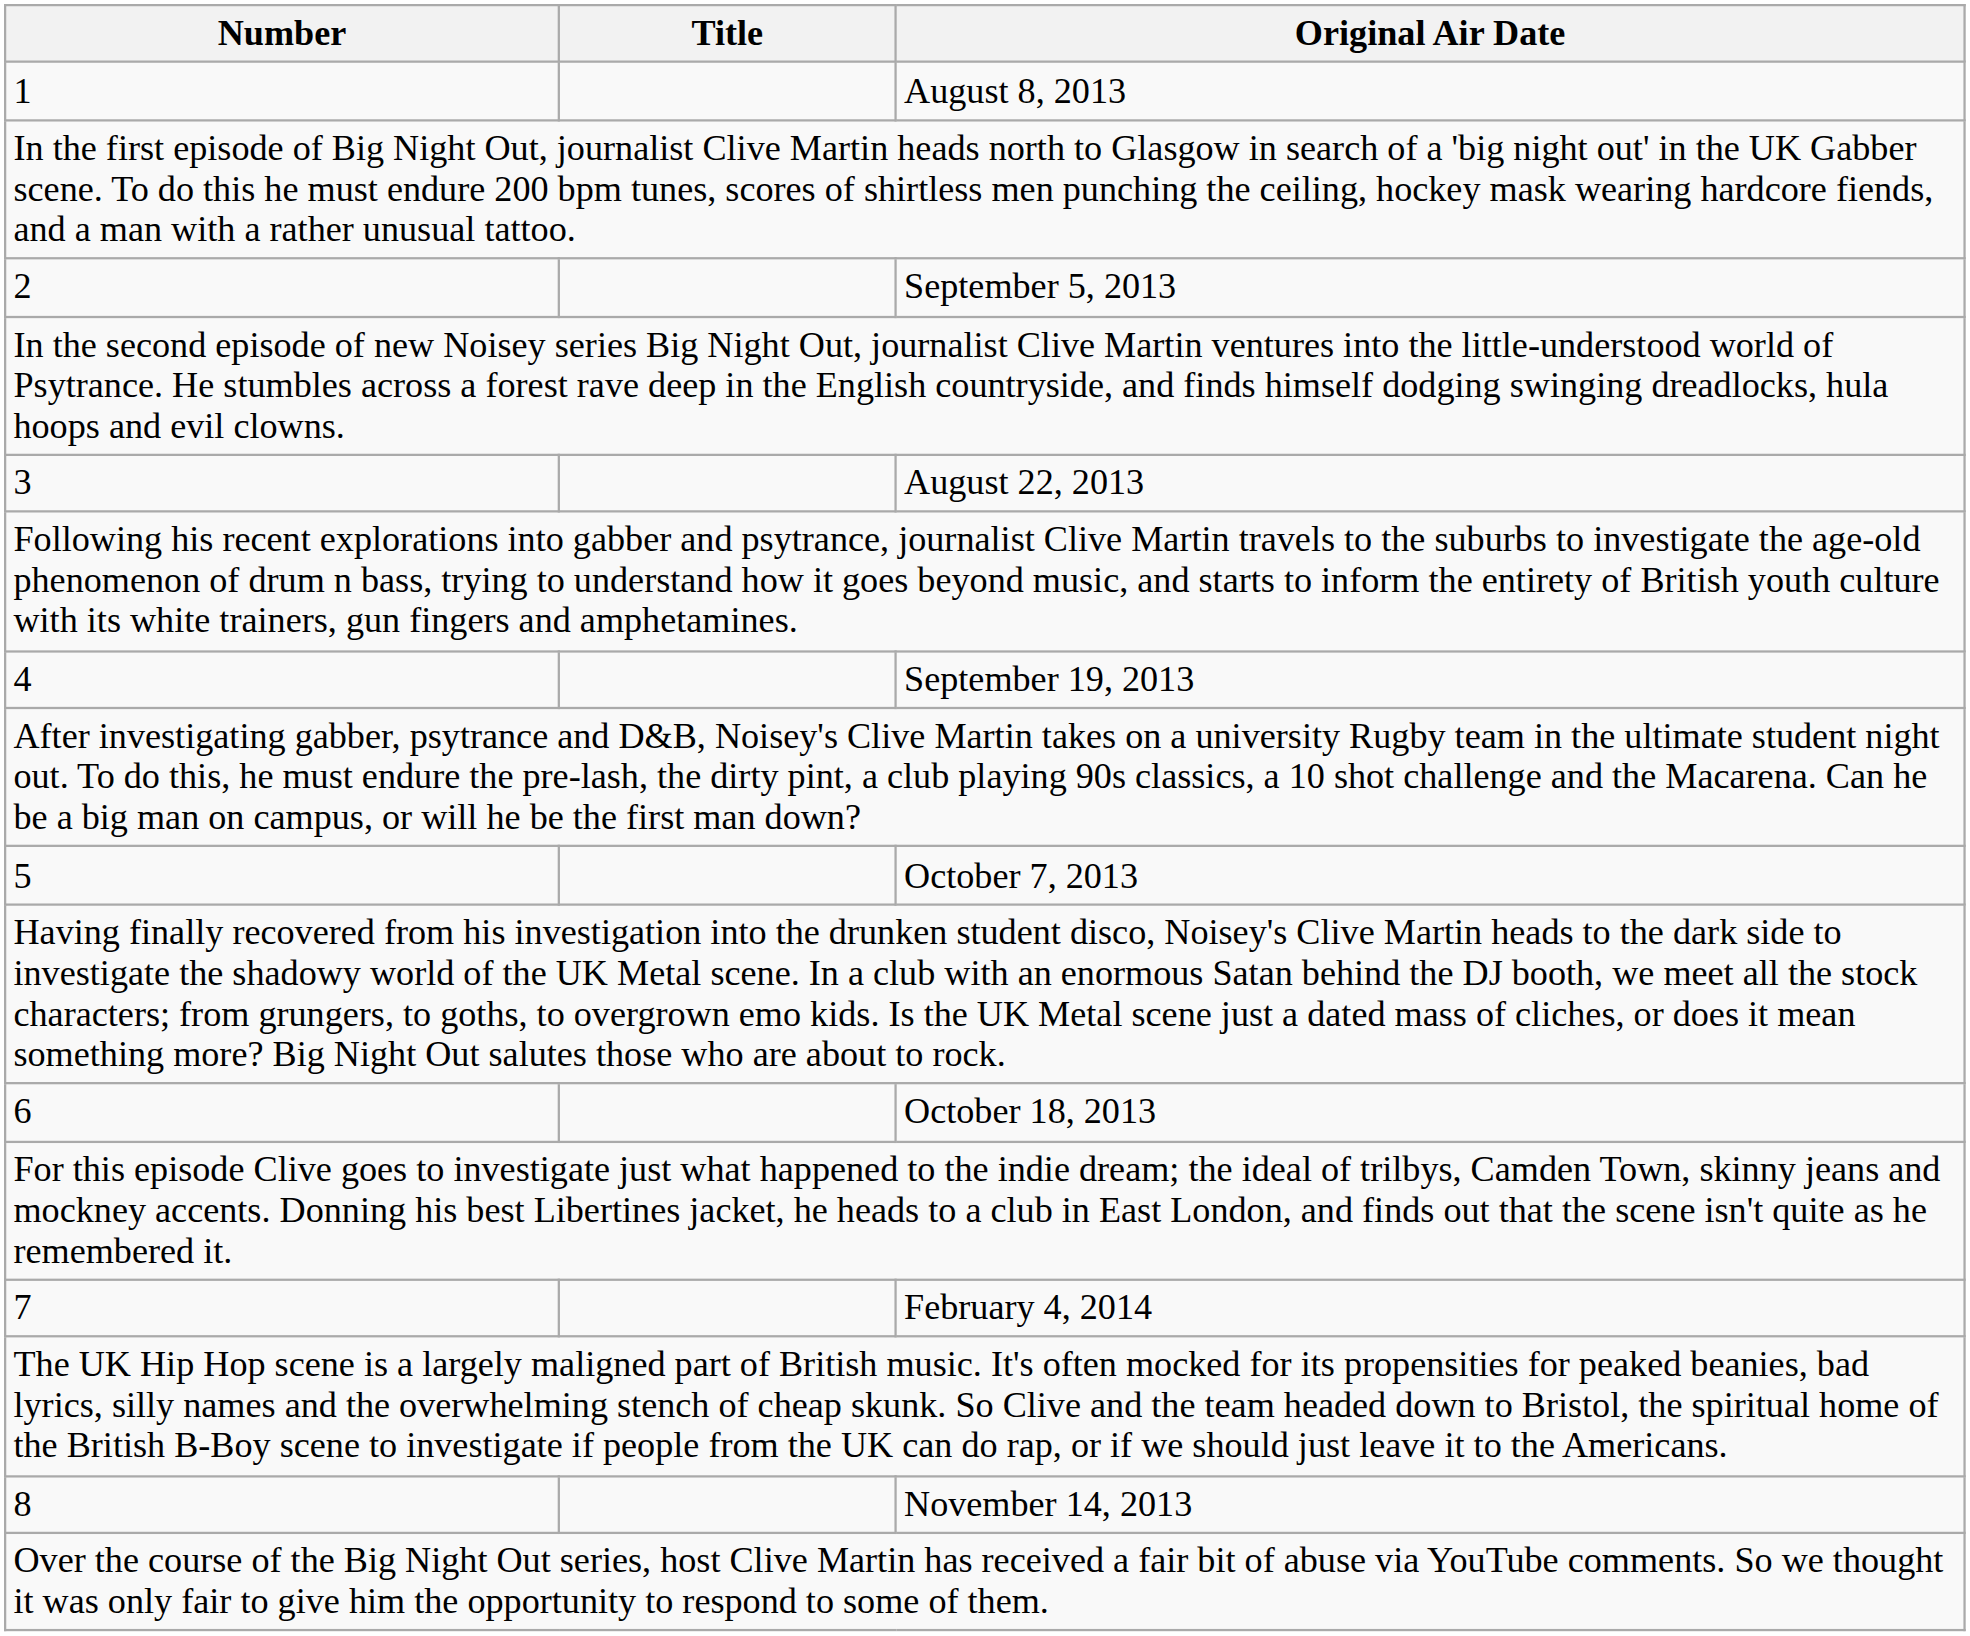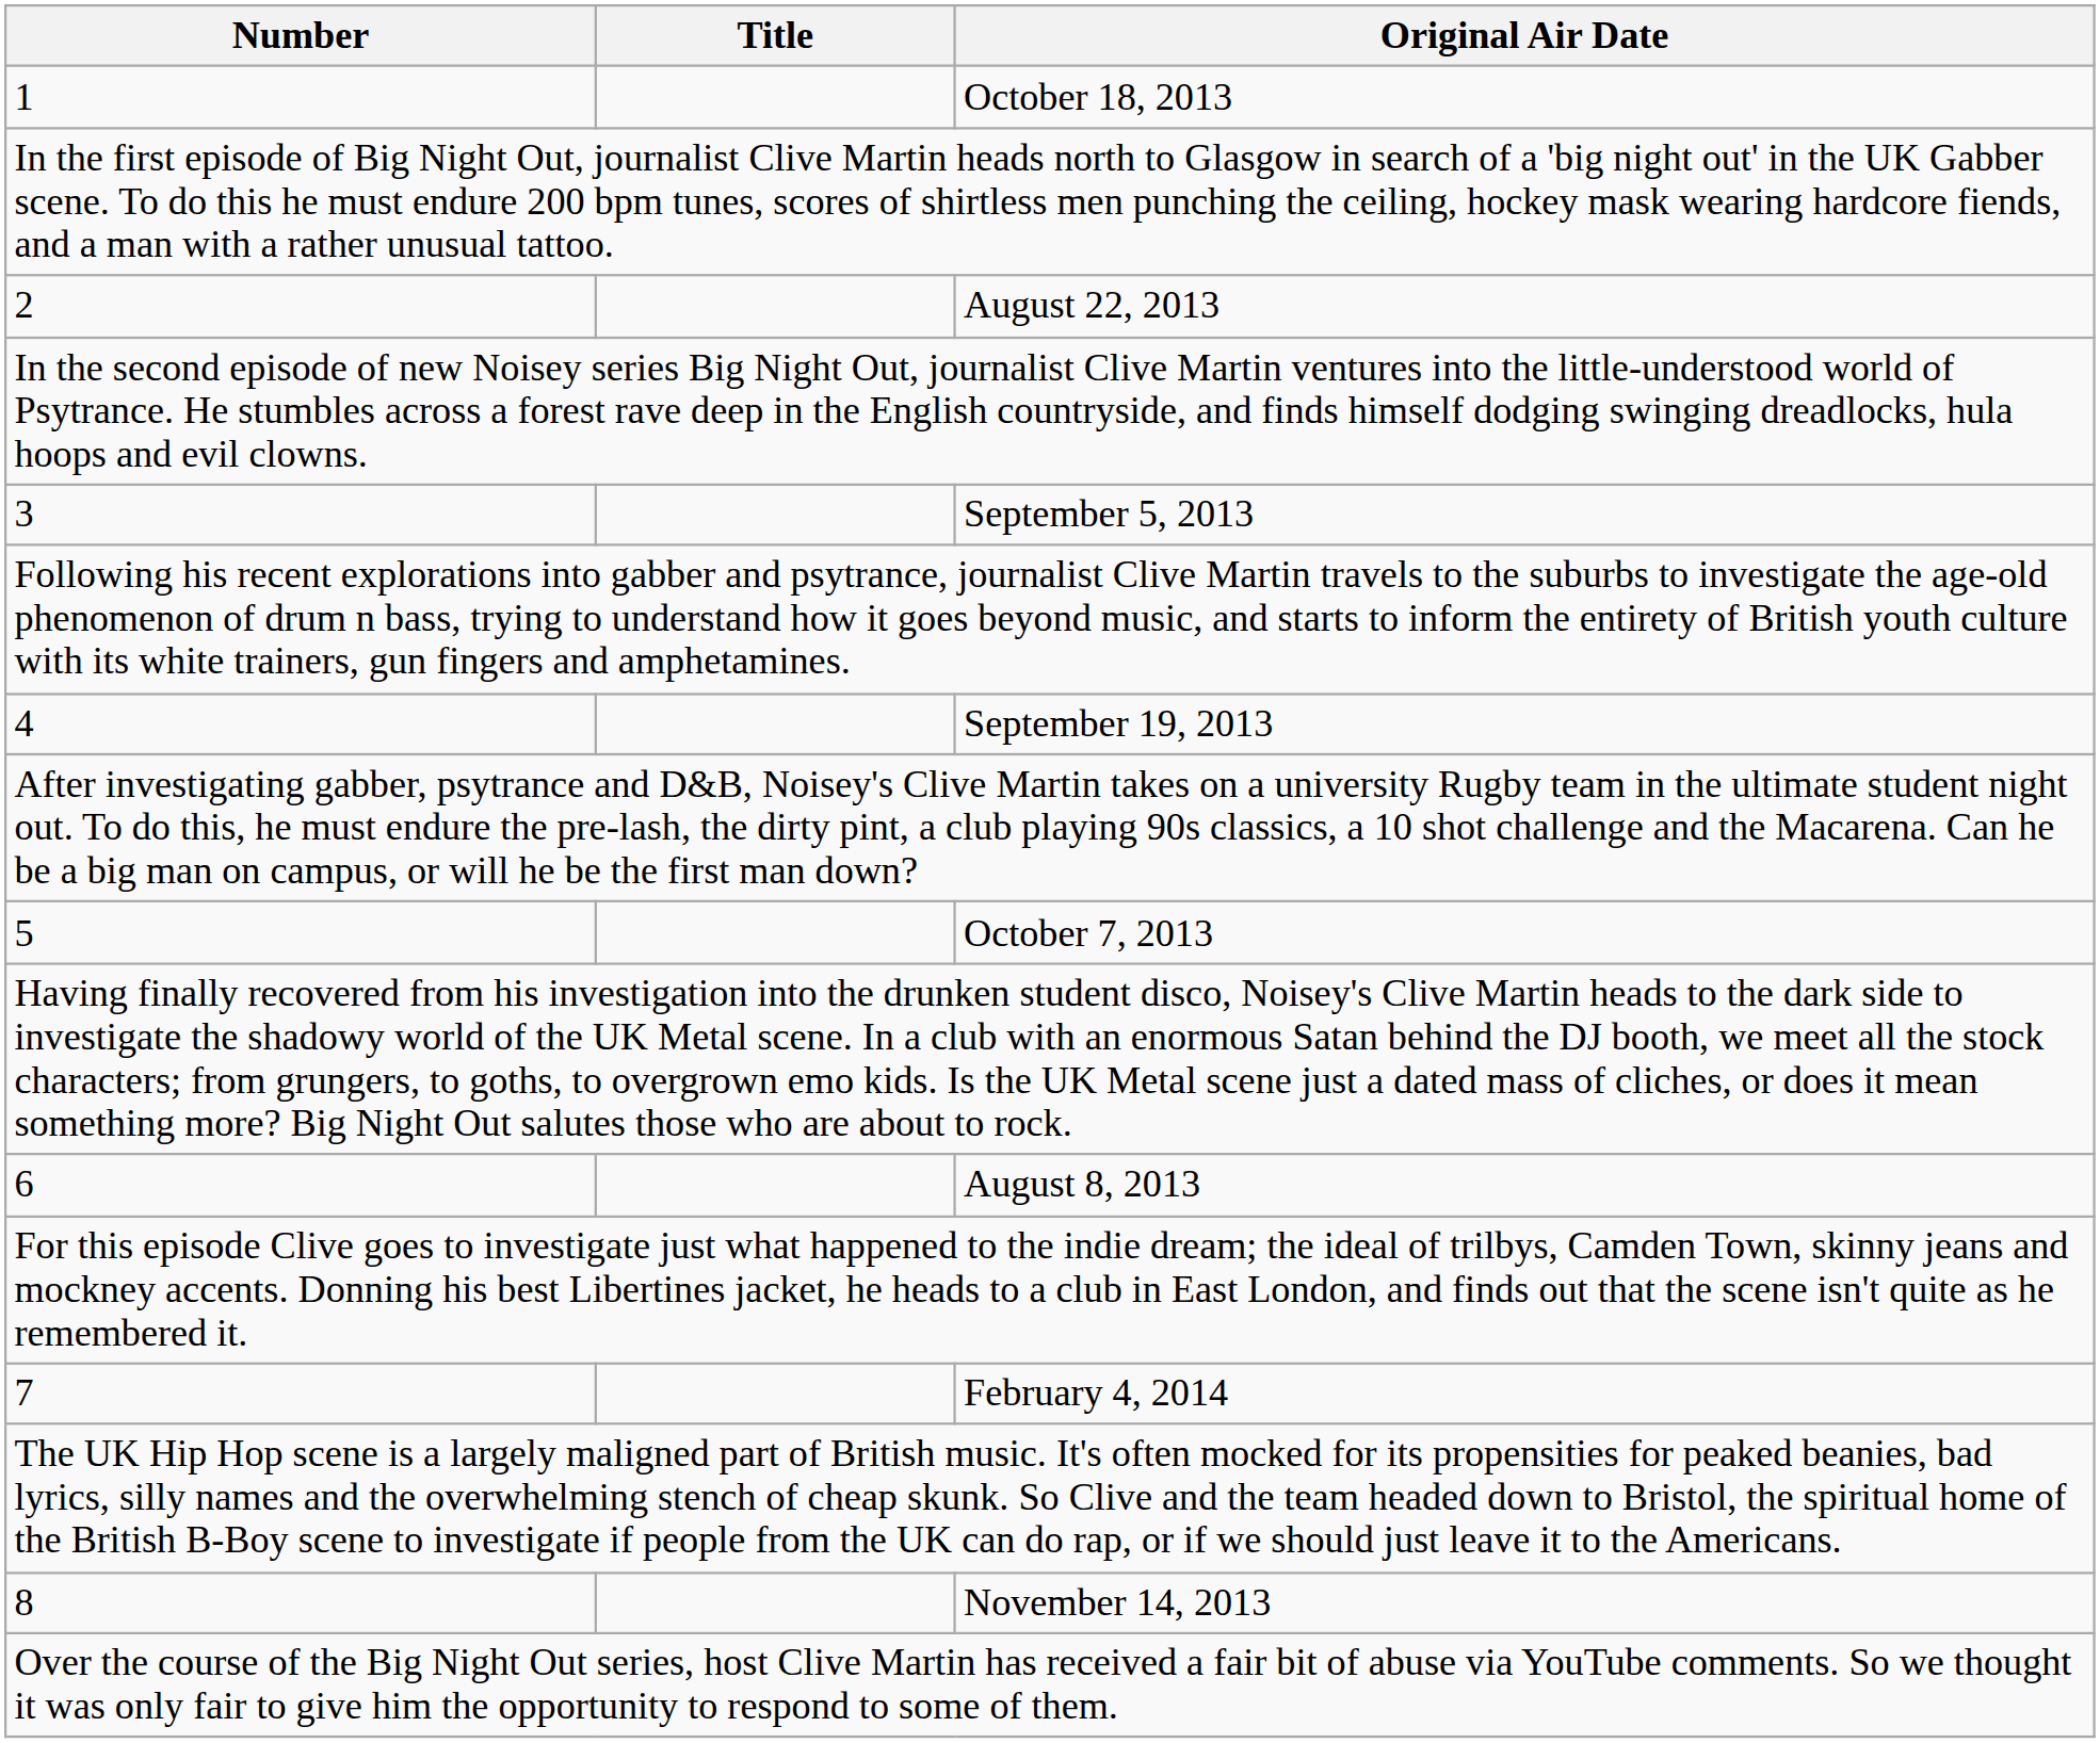1 | Original Air Date: August 8, 2013 -> October 18, 2013
2 | Original Air Date: September 5, 2013 -> August 22, 2013
3 | Original Air Date: August 22, 2013 -> September 5, 2013
6 | Original Air Date: October 18, 2013 -> August 8, 2013
